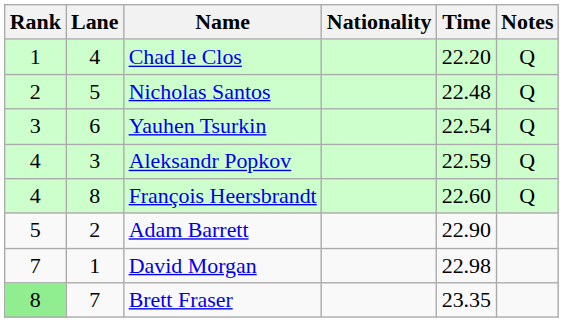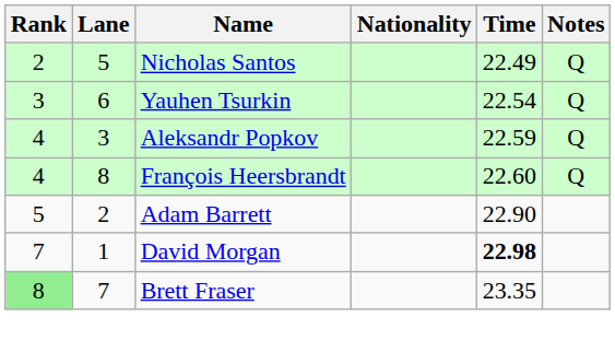- row: 1 | 4 | Chad le Clos | 22.20 | Q
Nicholas Santos | Time: 22.48 -> 22.49
David Morgan | Time: normal -> bold
